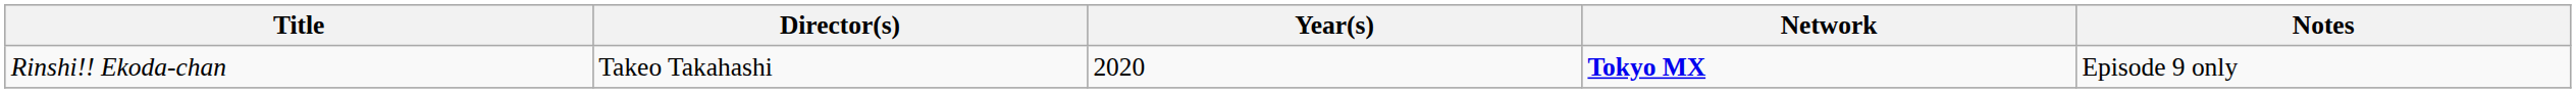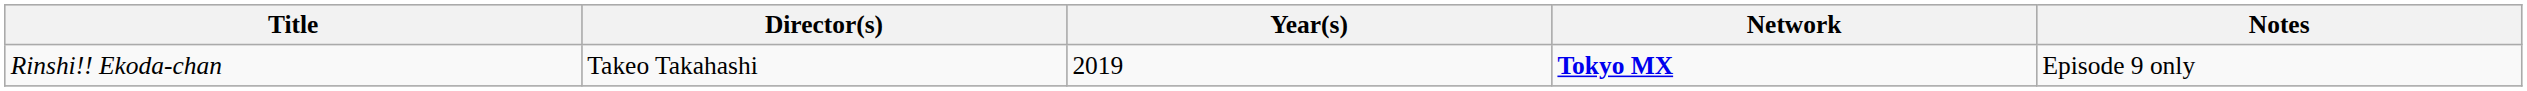Rinshi!! Ekoda-chan | Year(s): 2020 -> 2019
